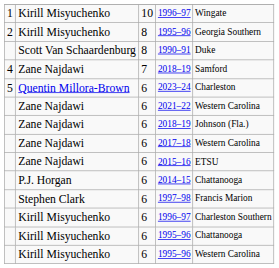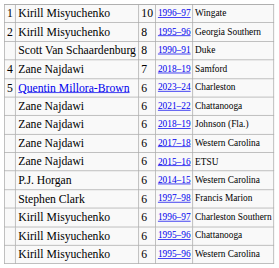2021–22 | column 5: Western Carolina -> Chattanooga
2014–15 | column 5: Chattanooga -> Western Carolina
